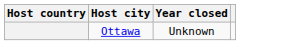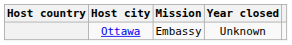+ column: Mission | Embassy
